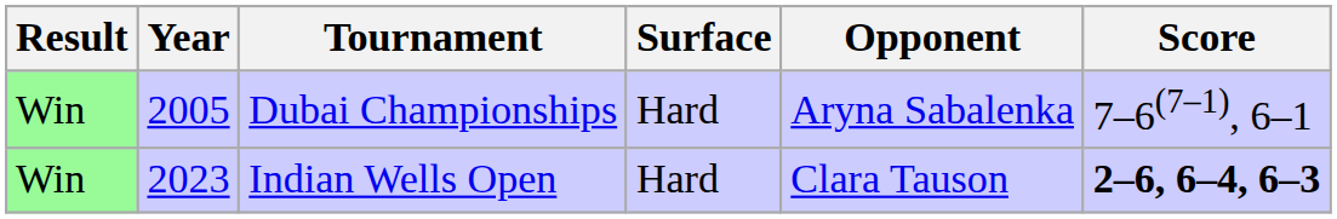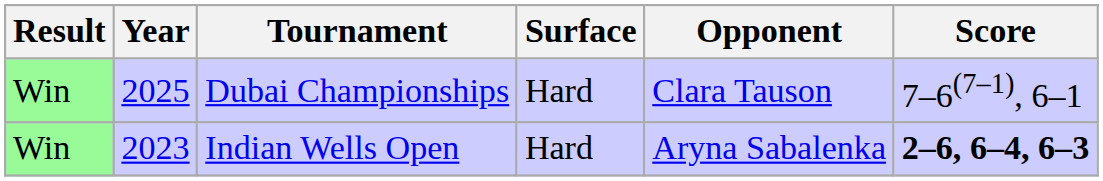Dubai Championships | Year: 2005 -> 2025
Dubai Championships | Opponent: Aryna Sabalenka -> Clara Tauson
Indian Wells Open | Opponent: Clara Tauson -> Aryna Sabalenka
